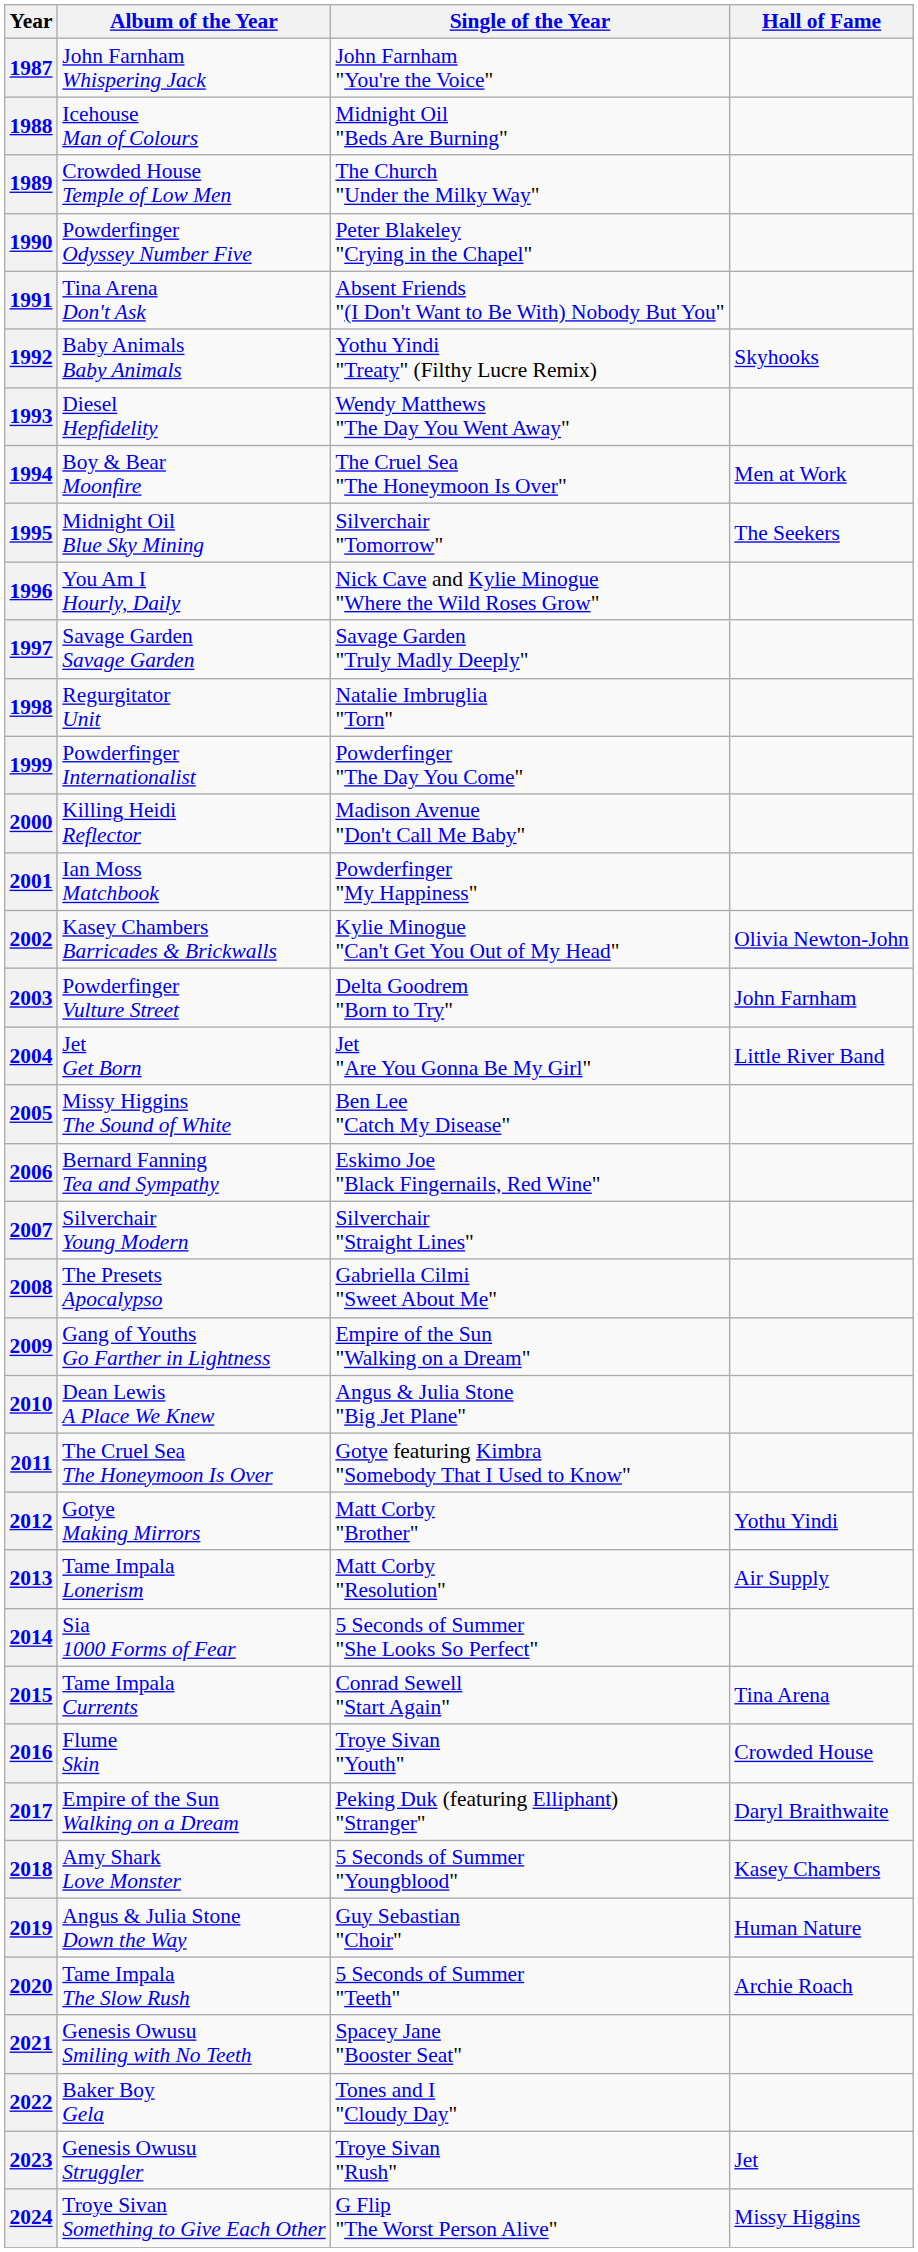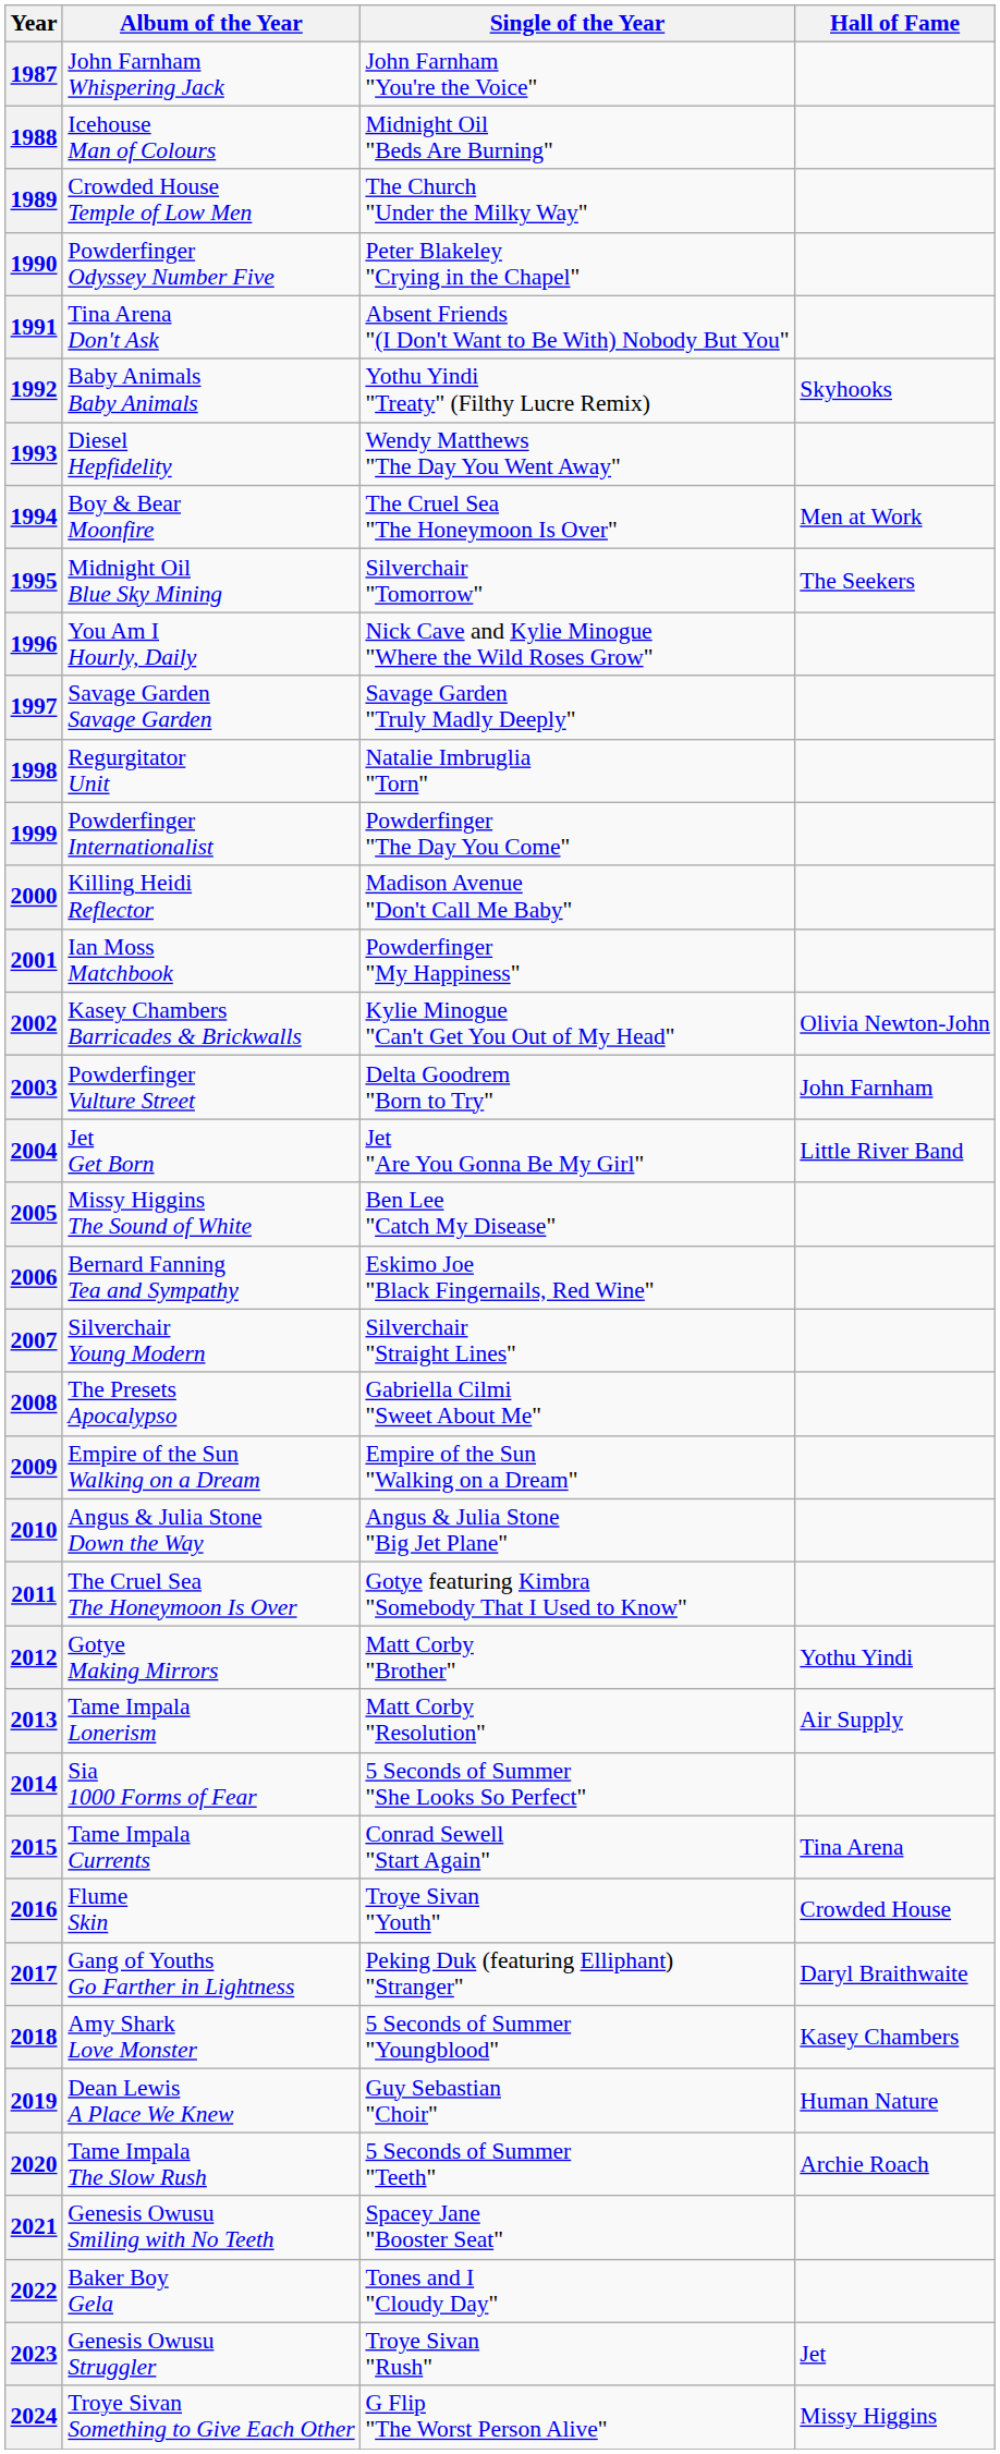2009 | Album of the Year: Gang of Youths Go Farther in Lightness -> Empire of the Sun Walking on a Dream
2010 | Album of the Year: Dean Lewis A Place We Knew -> Angus & Julia Stone Down the Way
2017 | Album of the Year: Empire of the Sun Walking on a Dream -> Gang of Youths Go Farther in Lightness
2019 | Album of the Year: Angus & Julia Stone Down the Way -> Dean Lewis A Place We Knew
